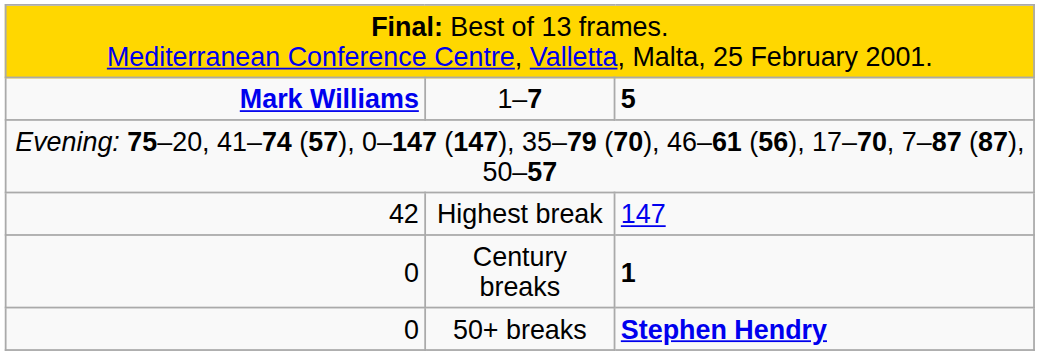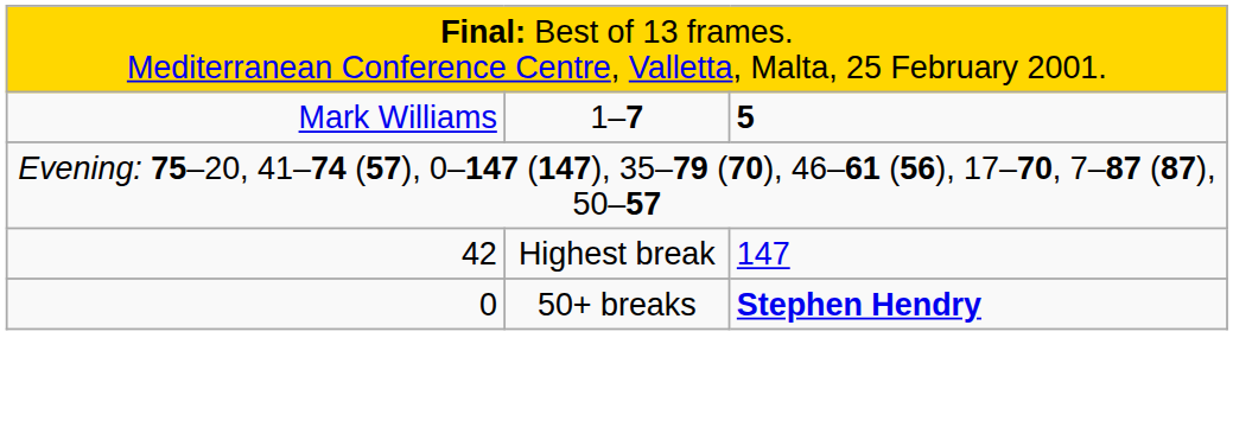1–7 | column 1: bold -> normal
- row: 0 | Century breaks | 1
